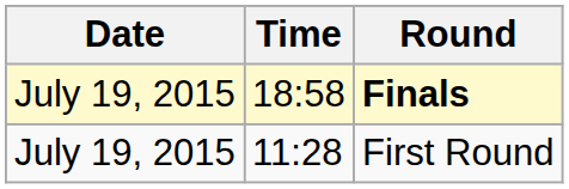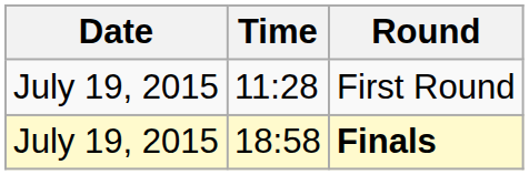rows swapped: First Round <-> Finals
